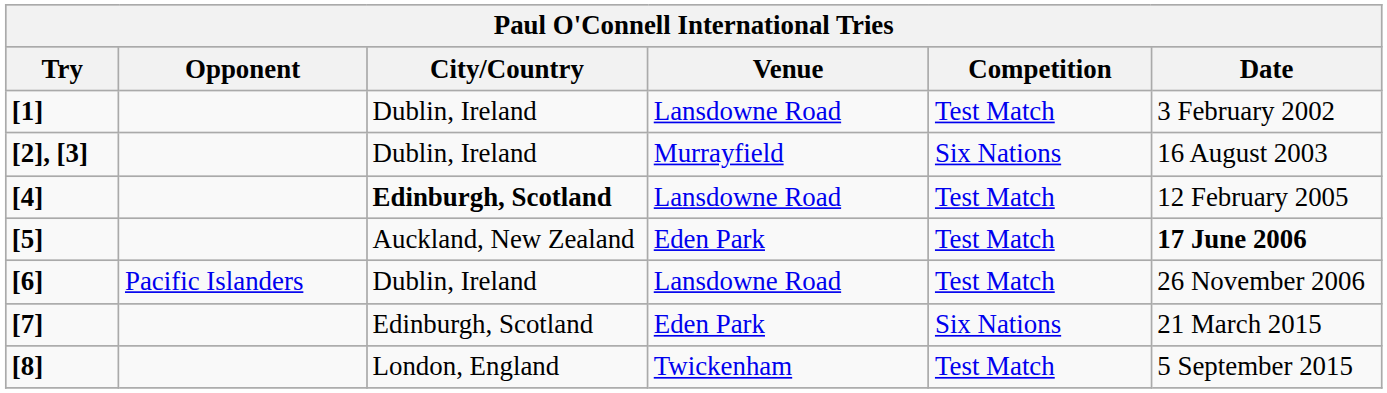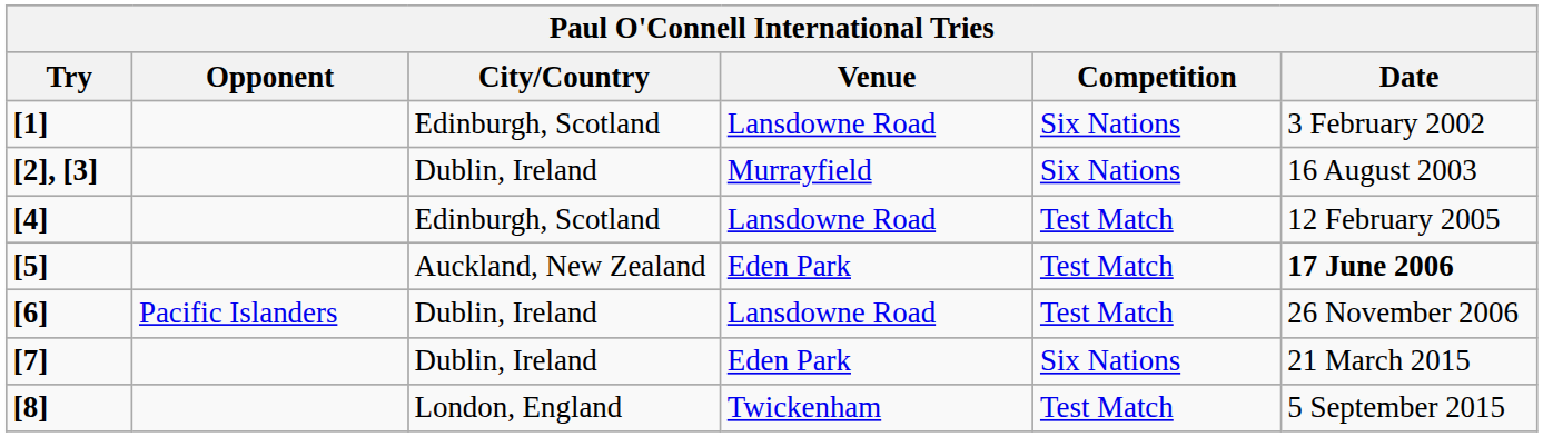[1] | City/Country: Dublin, Ireland -> Edinburgh, Scotland
[1] | Competition: Test Match -> Six Nations
[4] | City/Country: bold -> normal
[7] | City/Country: Edinburgh, Scotland -> Dublin, Ireland
